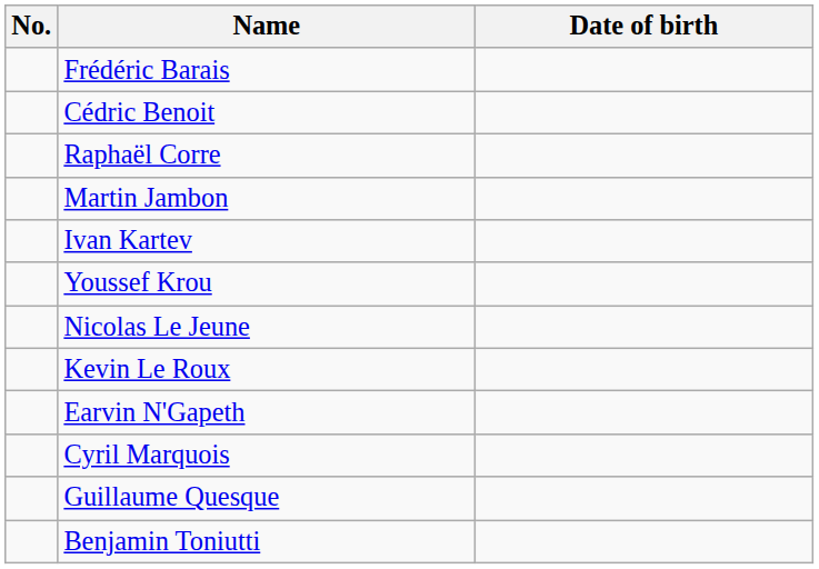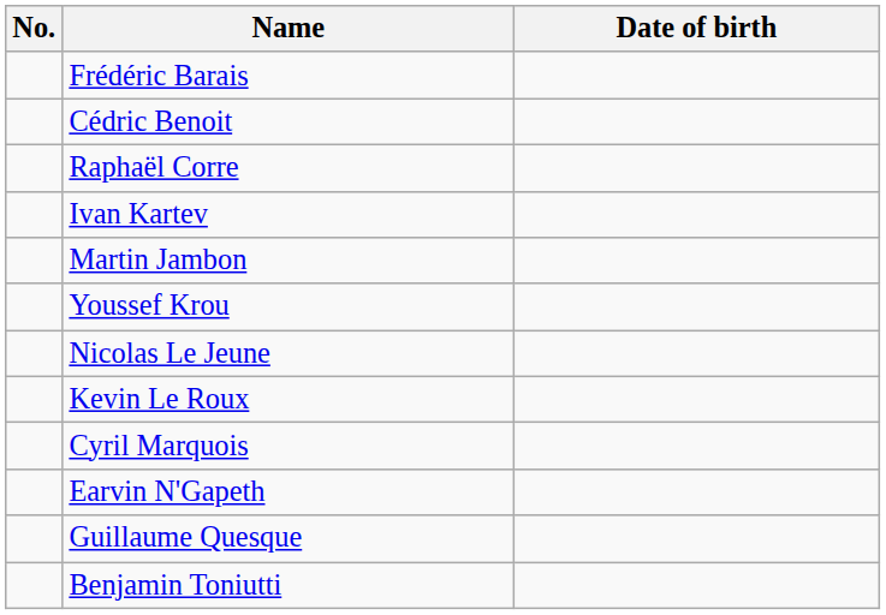rows swapped: Martin Jambon <-> Ivan Kartev
rows swapped: Cyril Marquois <-> Earvin N'Gapeth
